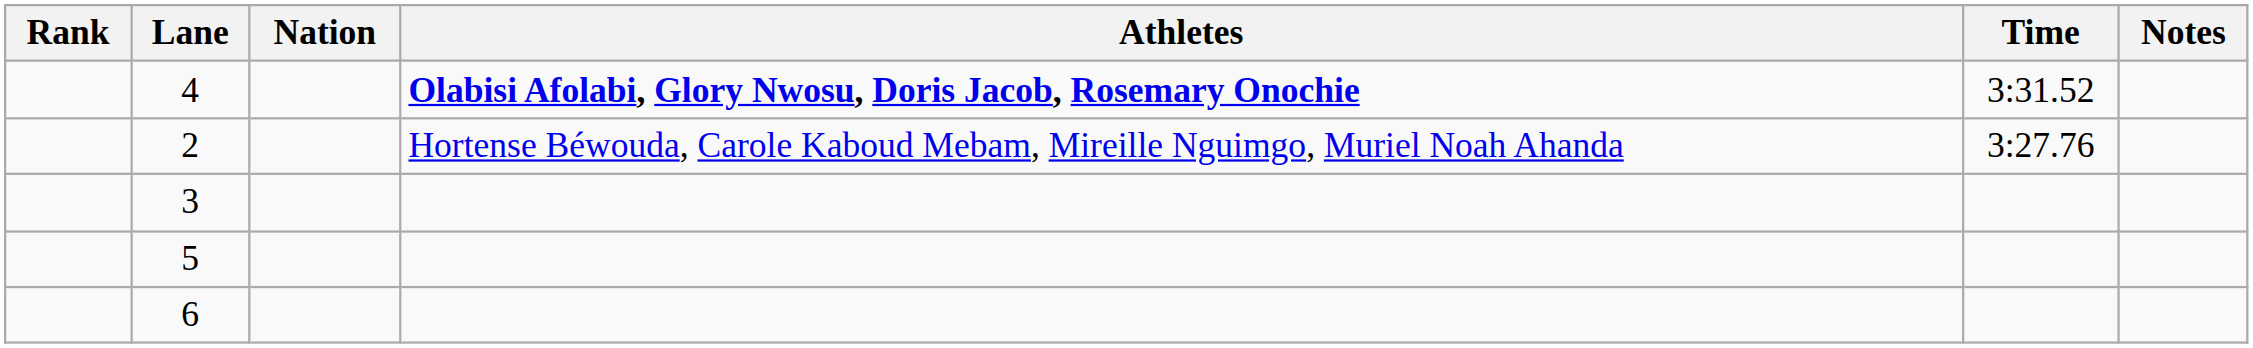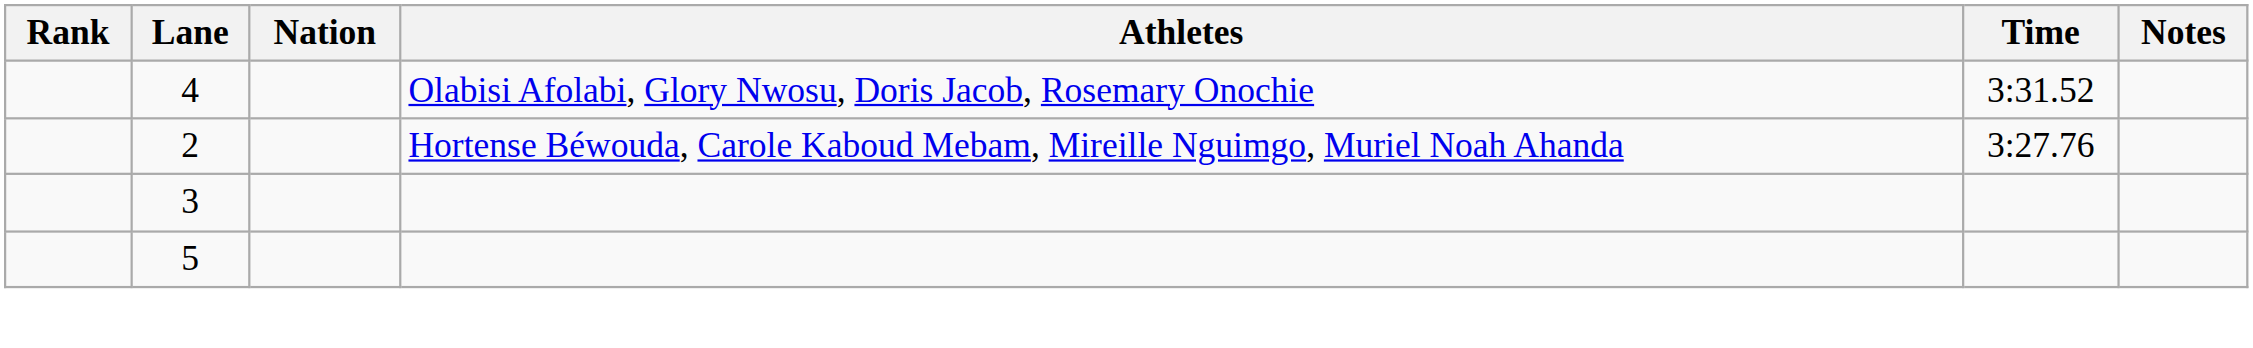4 | Athletes: bold -> normal
- row: 6
